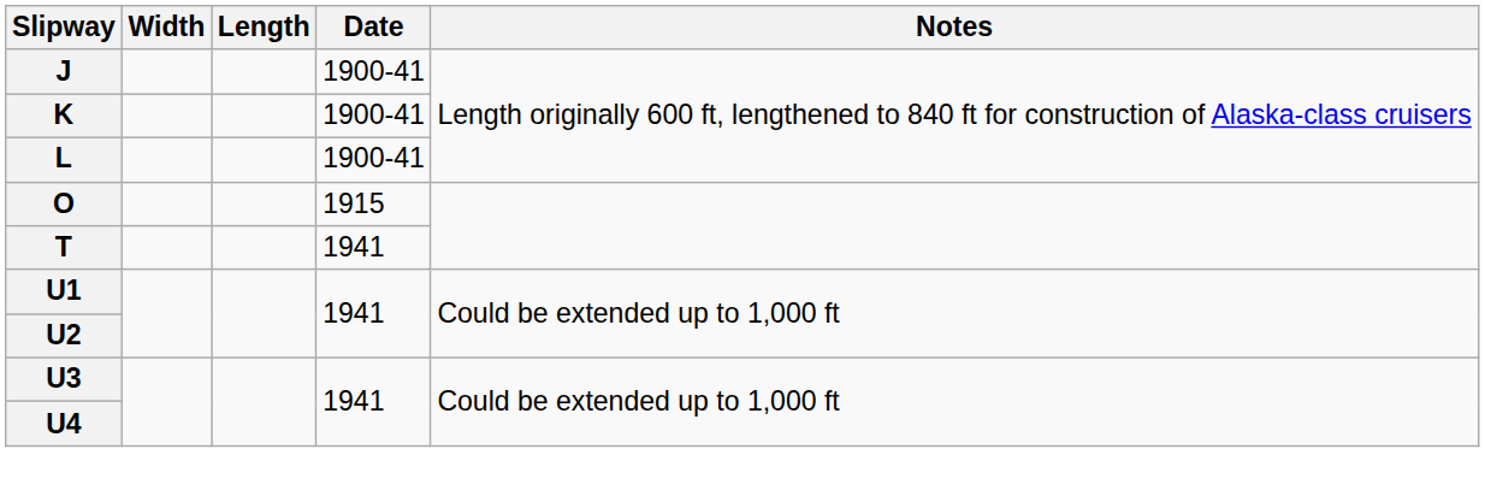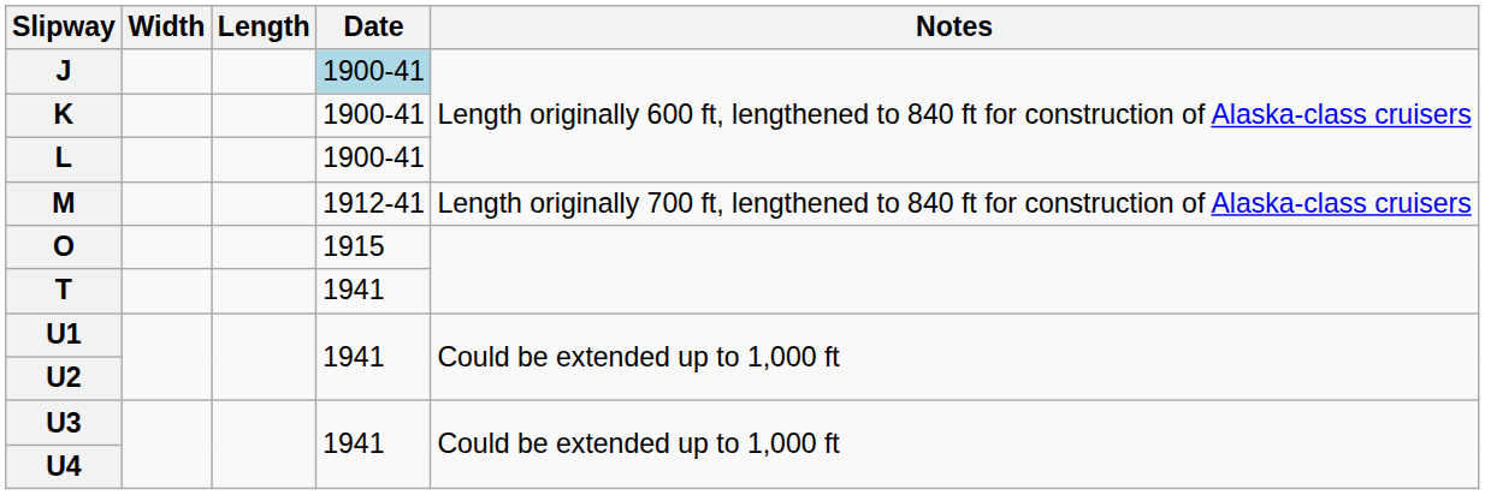J | Date: no background -> lightblue background
+ row: M | 1912-41 | Length originally 700 ft, lengthened to 840 ft for construction of Alaska-class cruisers
